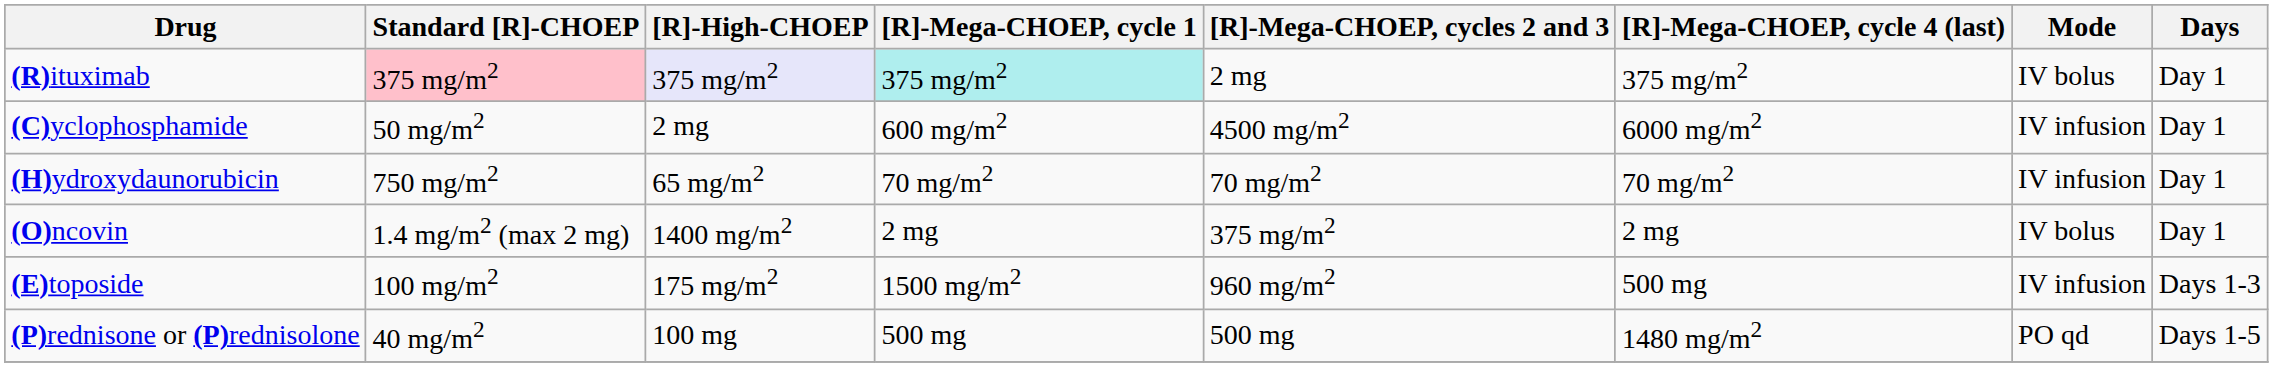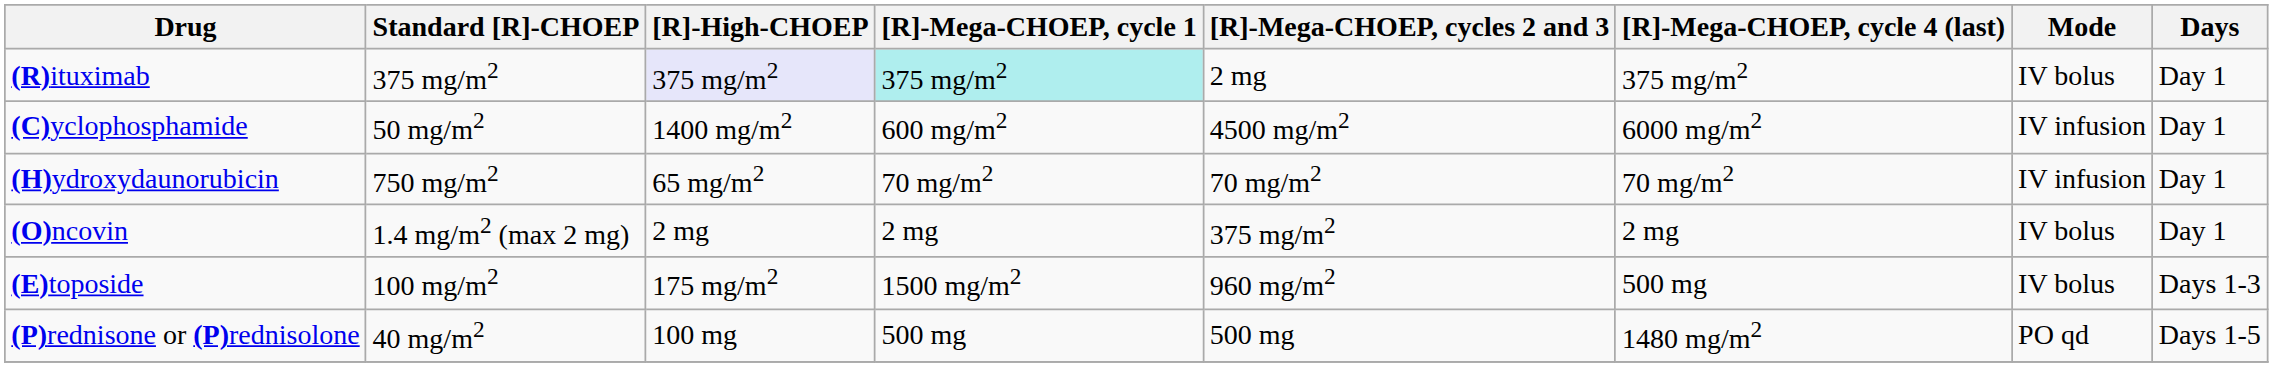(R)ituximab | Standard [R]-CHOEP: pink background -> no background
(C)yclophosphamide | [R]-High-CHOEP: 2 mg -> 1400 mg/m2
(O)ncovin | [R]-High-CHOEP: 1400 mg/m2 -> 2 mg
(E)toposide | Mode: IV infusion -> IV bolus
